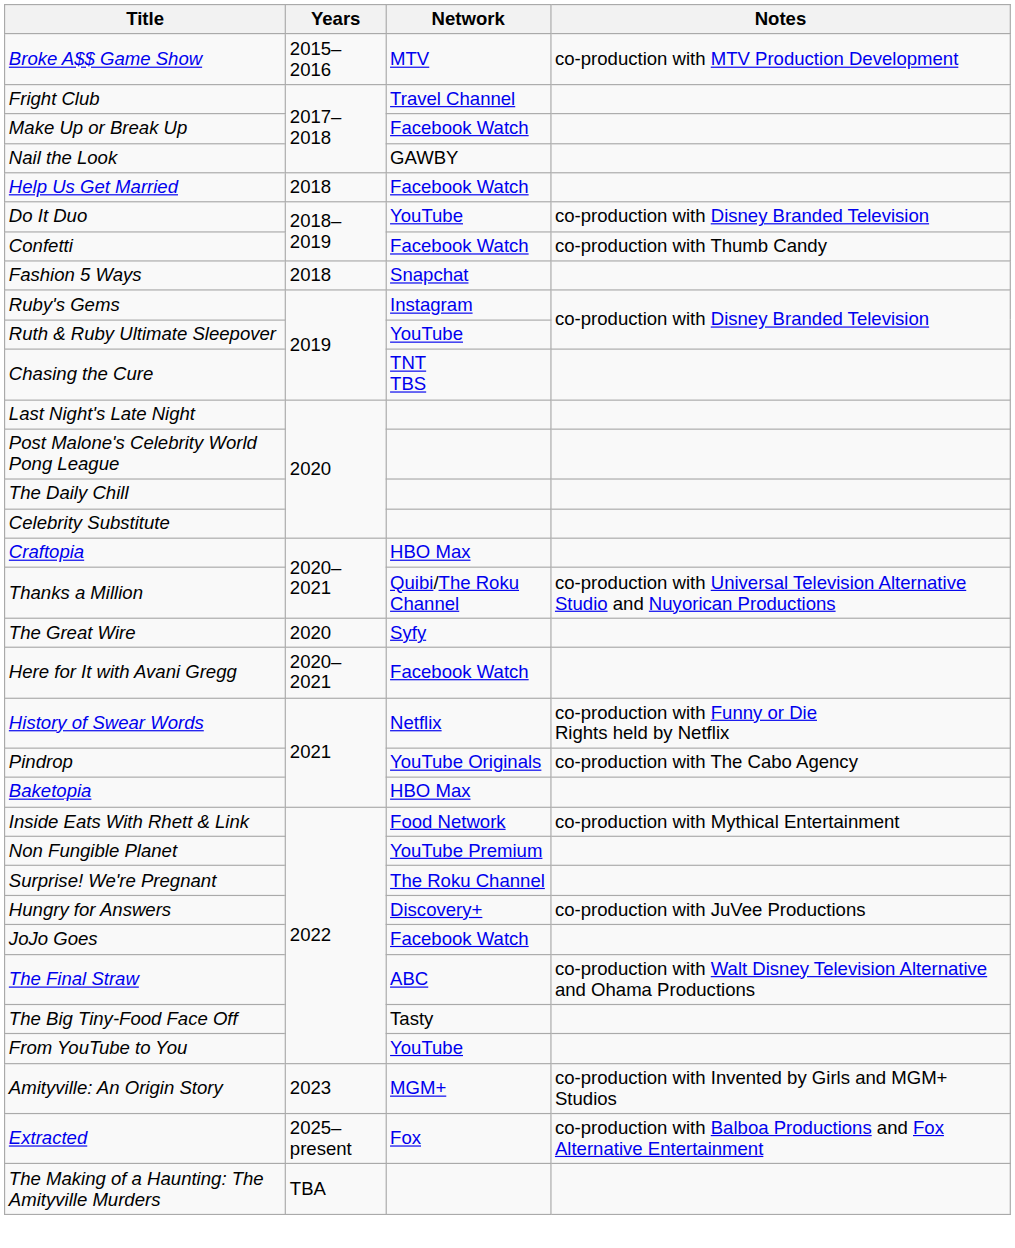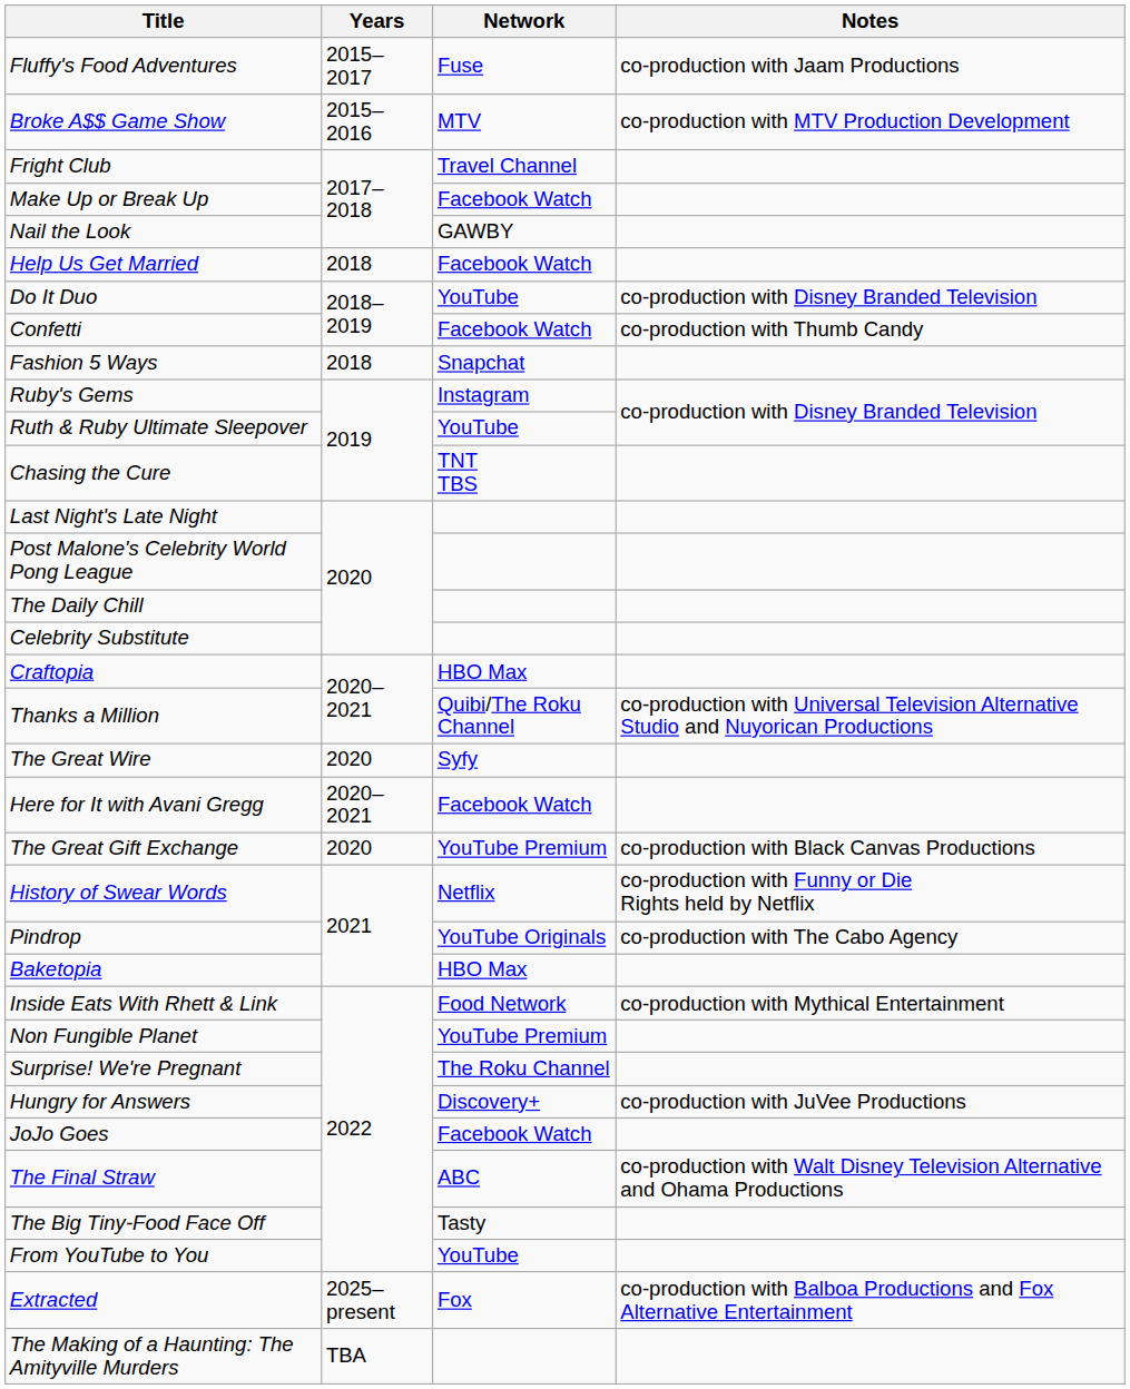+ row: Fluffy's Food Adventures | 2015–2017 | Fuse | co-production with Jaam Productions
+ row: The Great Gift Exchange | 2020 | YouTube Premium | co-production with Black Canvas Productions
- row: Amityville: An Origin Story | 2023 | MGM+ | co-production with Invented by Girls and MGM+ Studios
